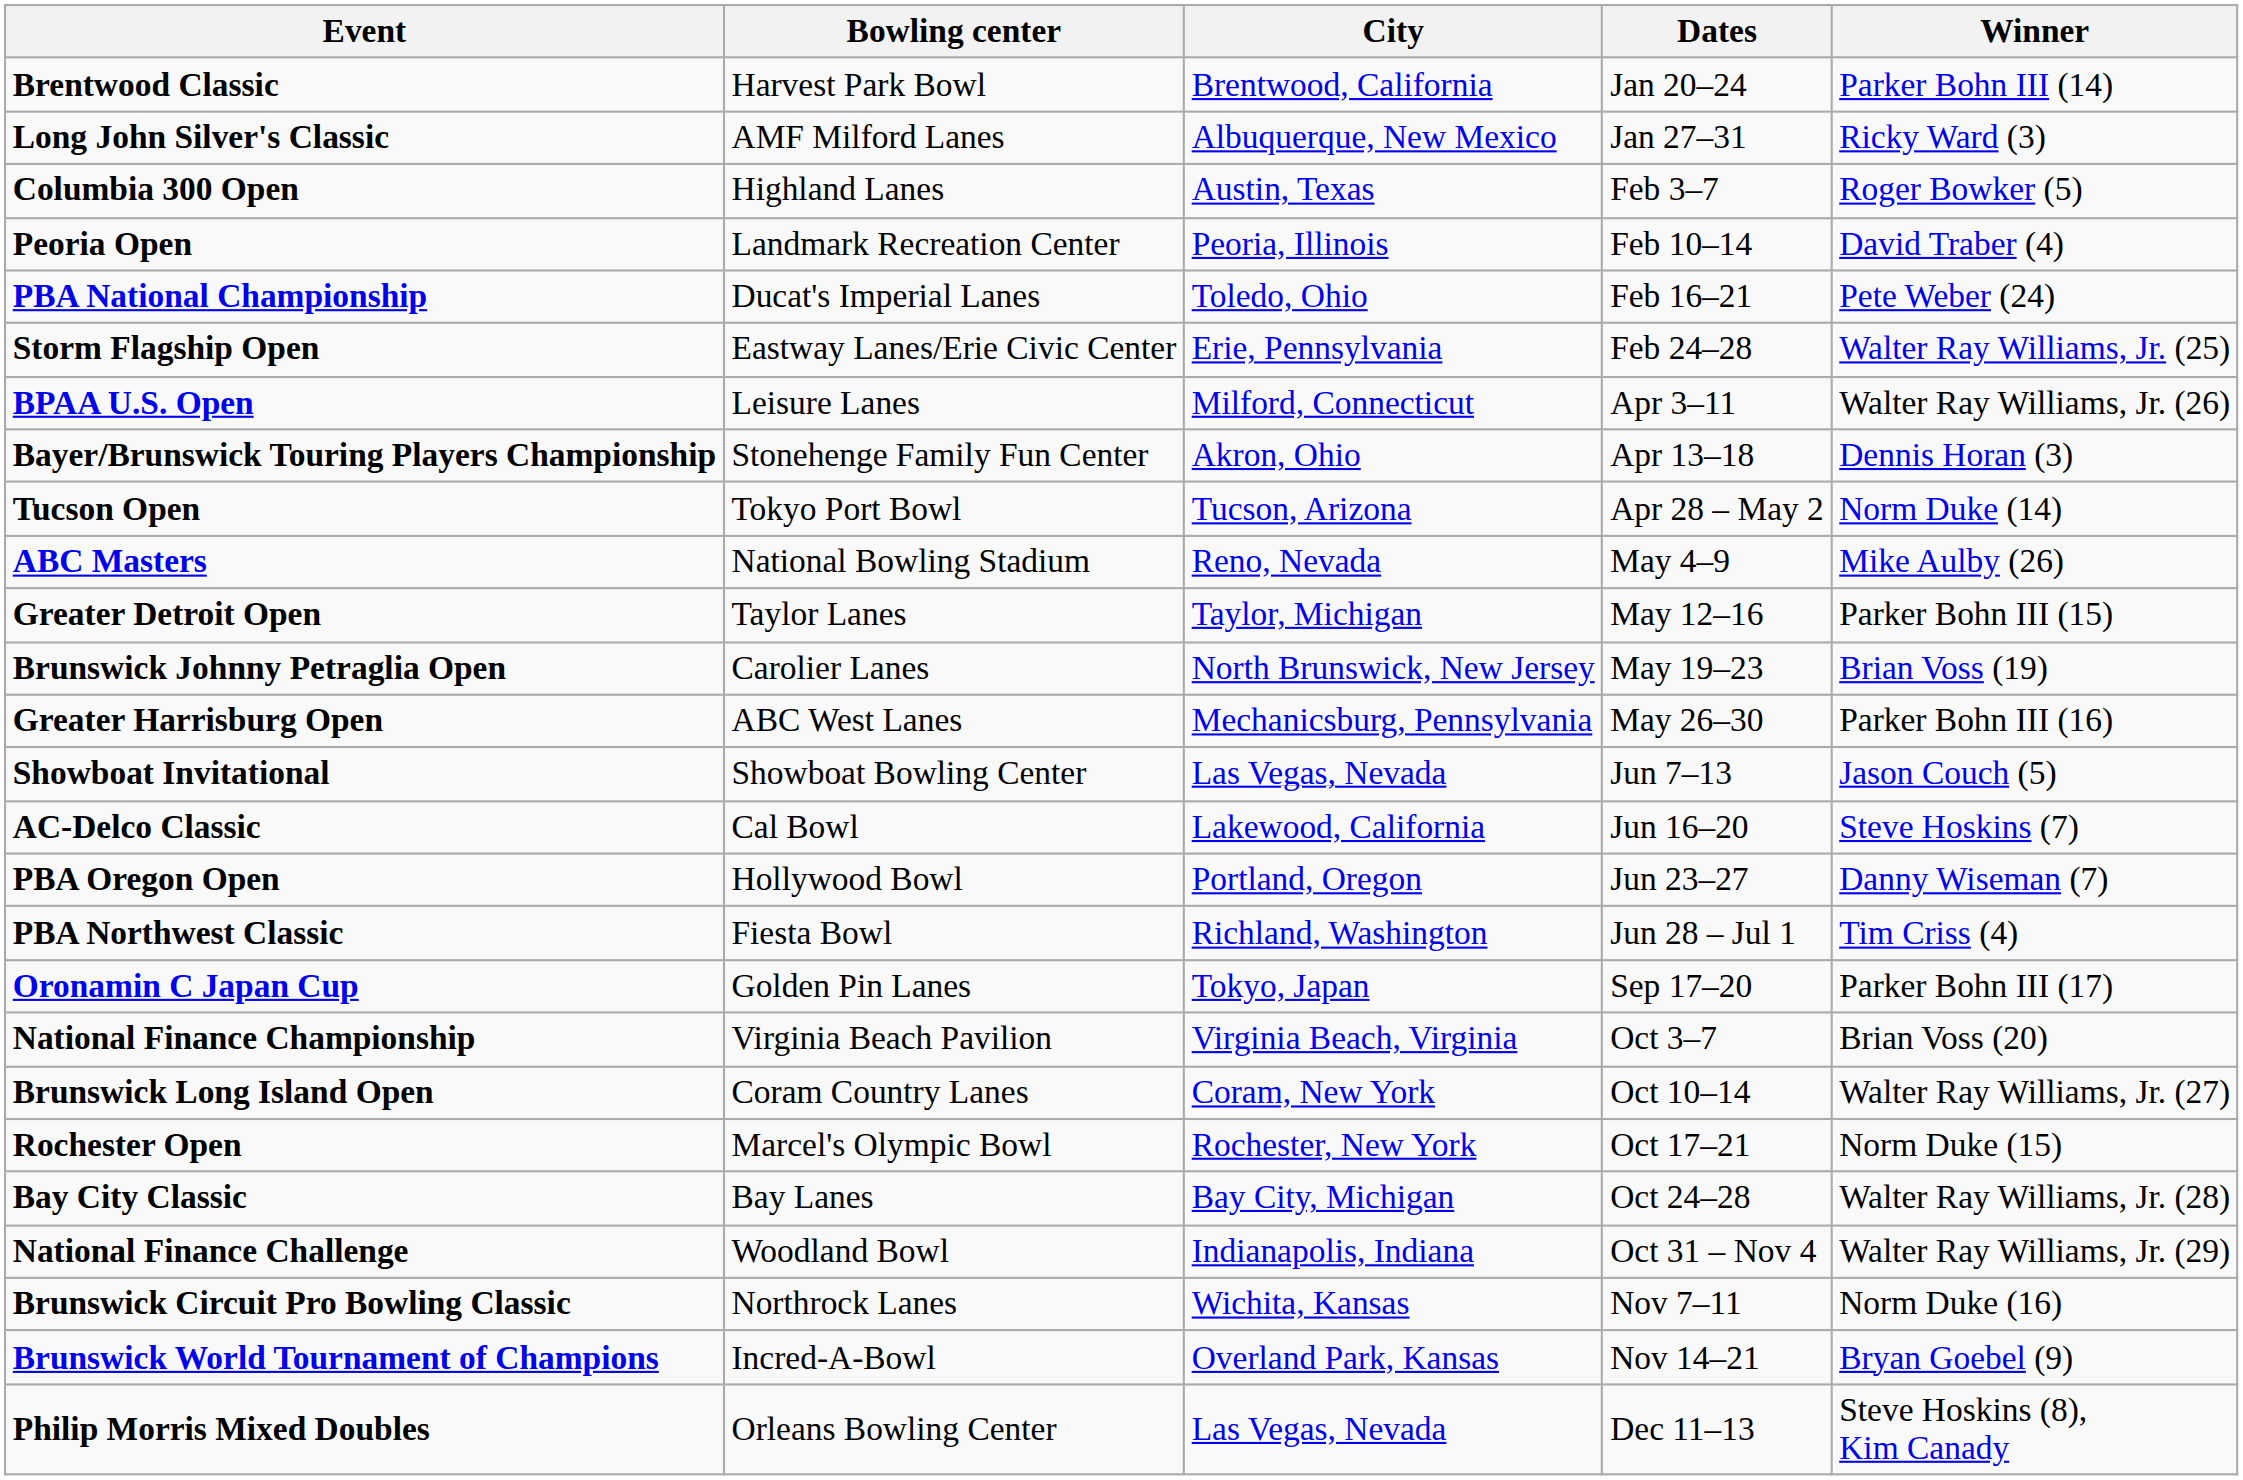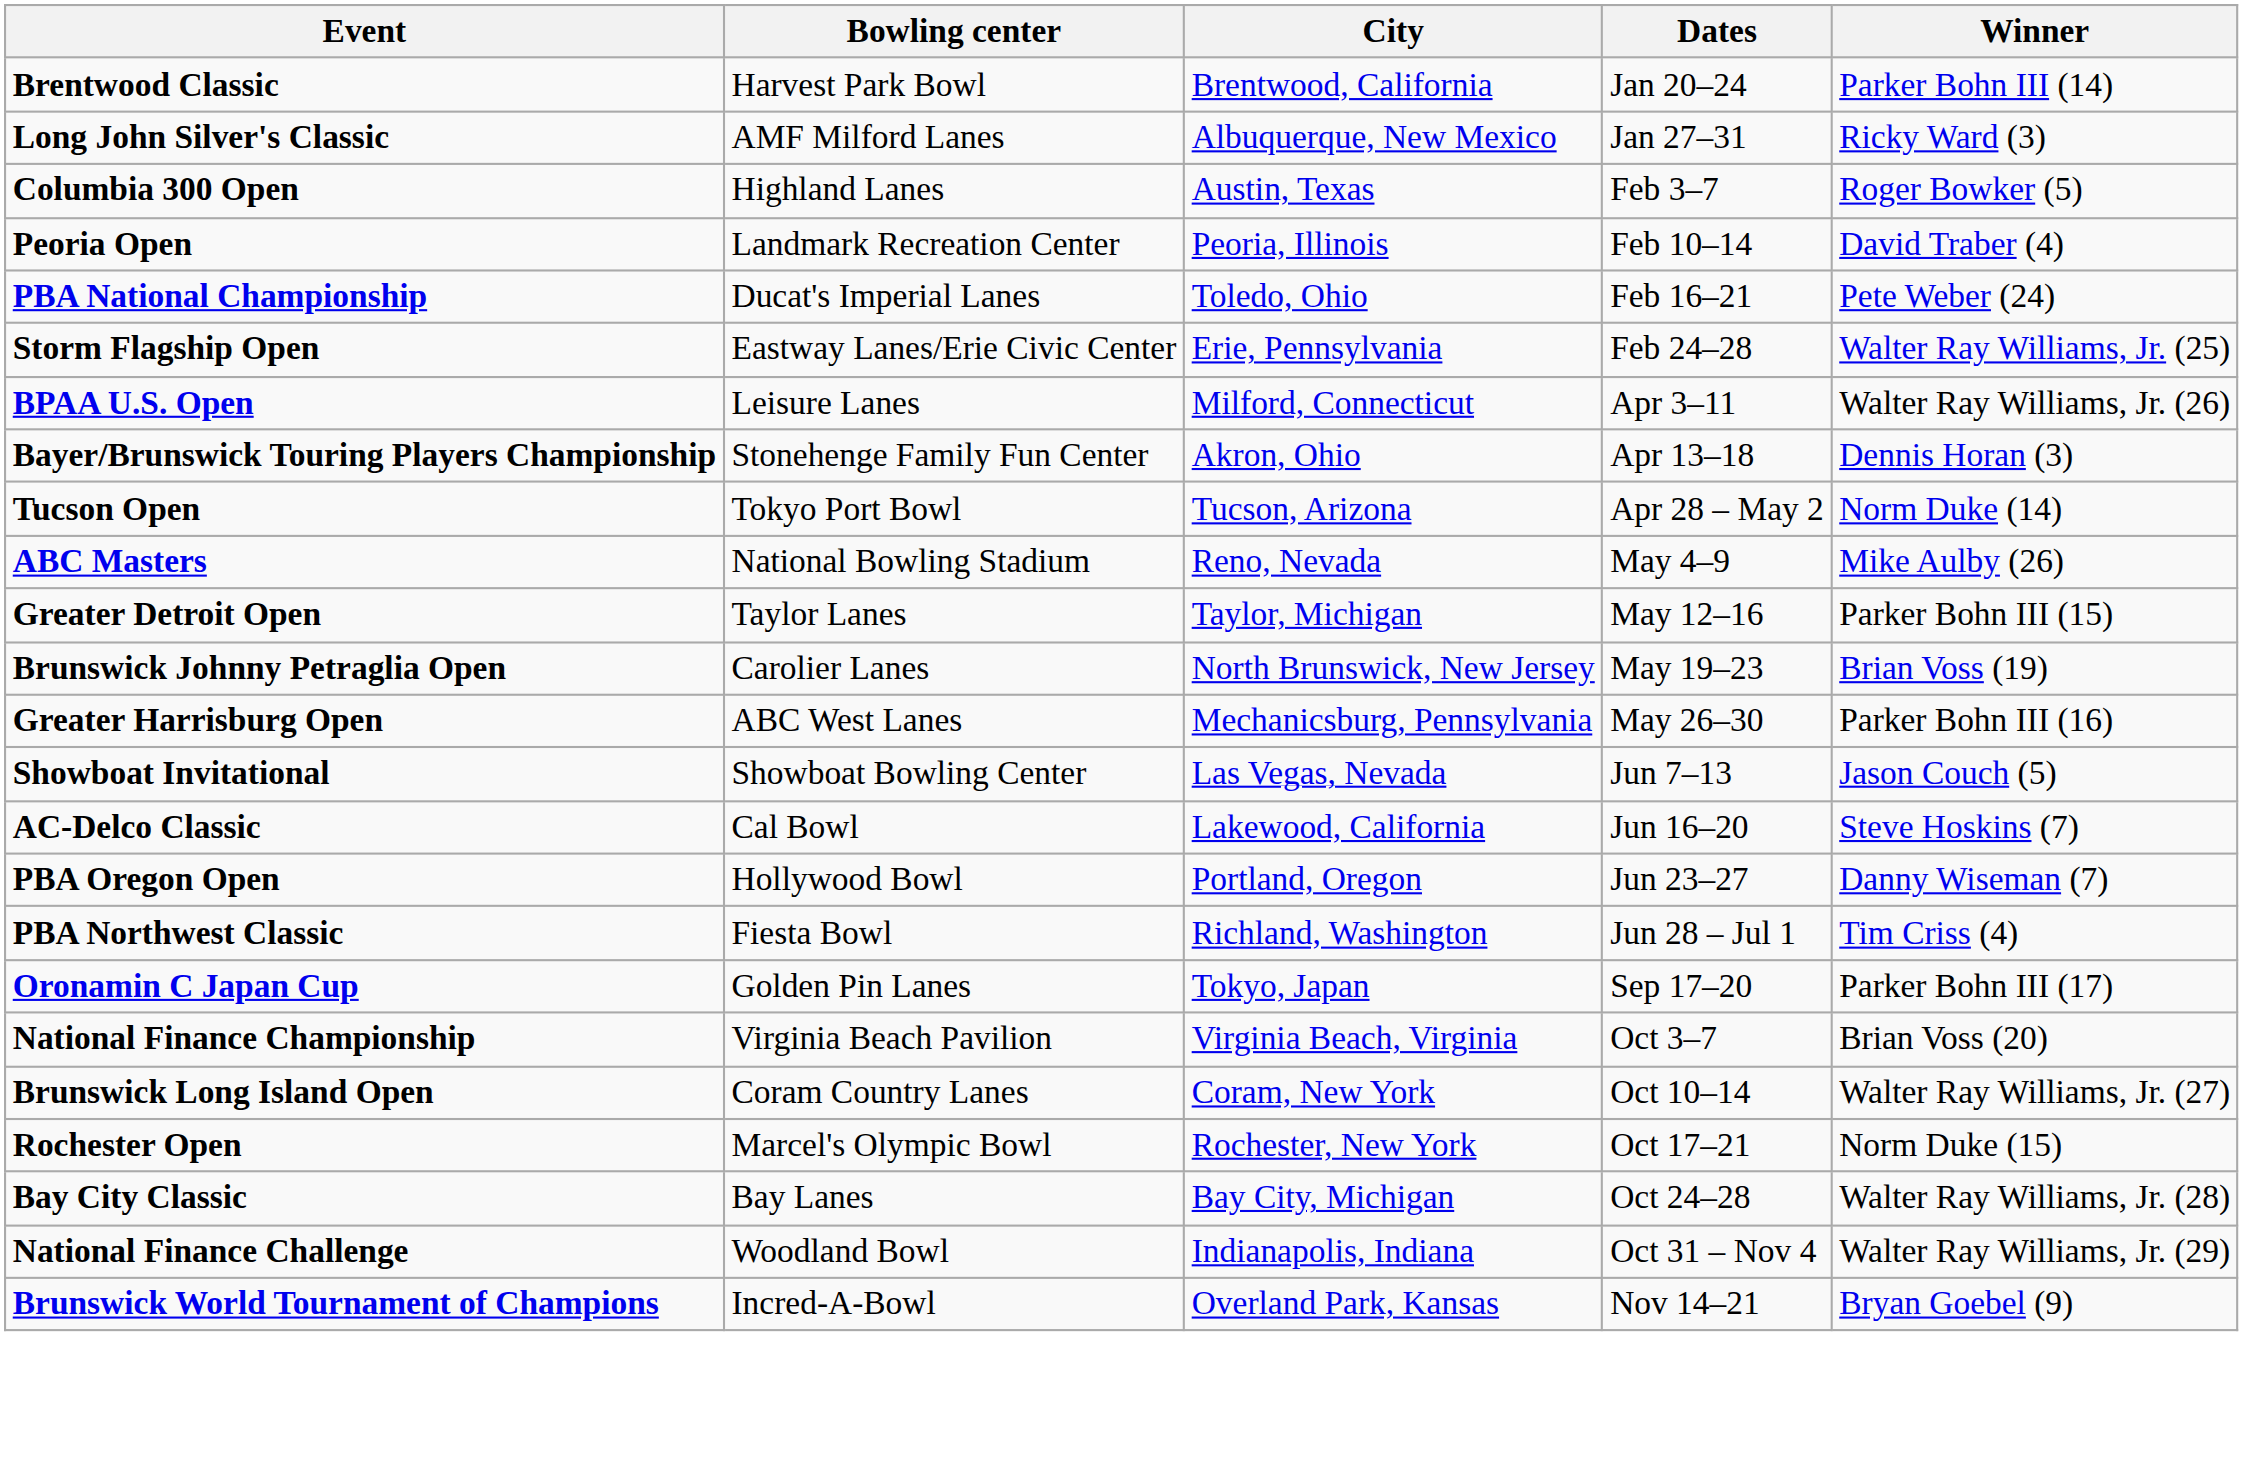- row: Brunswick Circuit Pro Bowling Classic | Northrock Lanes | Wichita, Kansas | Nov 7–11 | Norm Duke (16)
- row: Philip Morris Mixed Doubles | Orleans Bowling Center | Las Vegas, Nevada | Dec 11–13 | Steve Hoskins (8), Kim Canady
